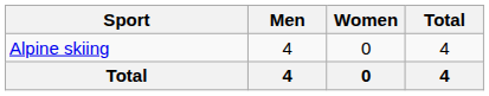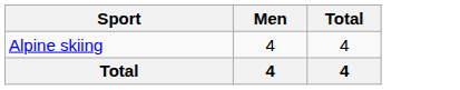- column: Women | 0 | 0
